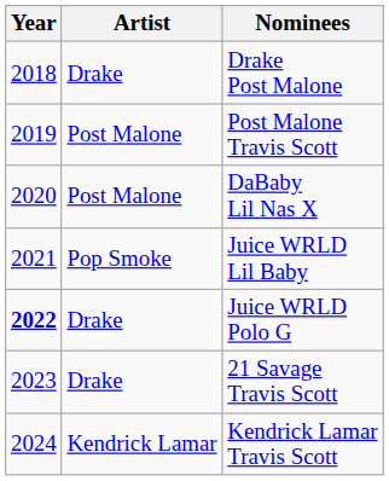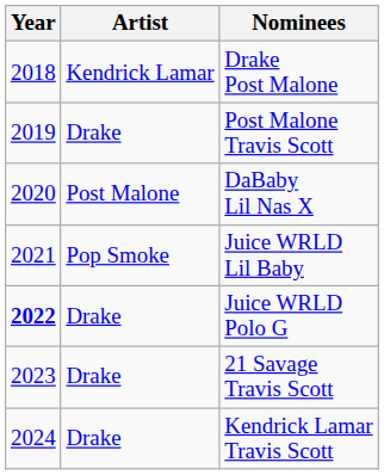Drake Post Malone | Artist: Drake -> Kendrick Lamar
Post Malone Travis Scott | Artist: Post Malone -> Drake
Kendrick Lamar Travis Scott | Artist: Kendrick Lamar -> Drake
